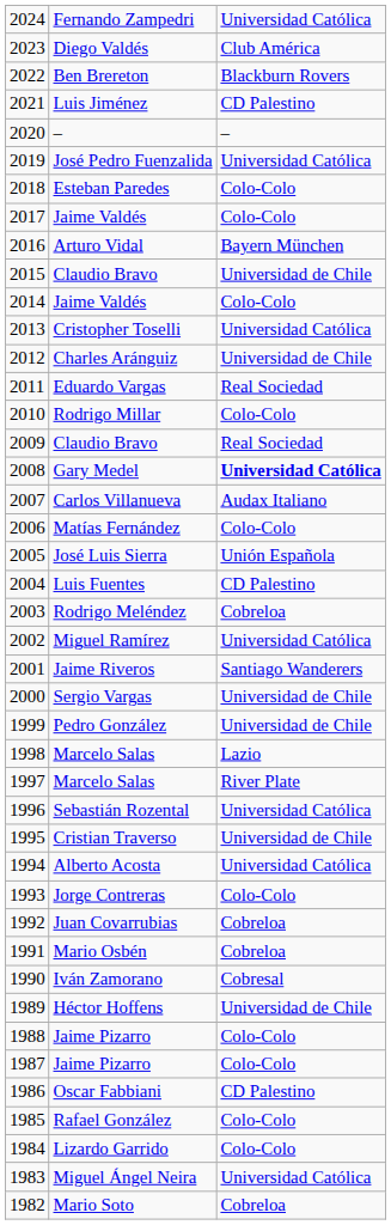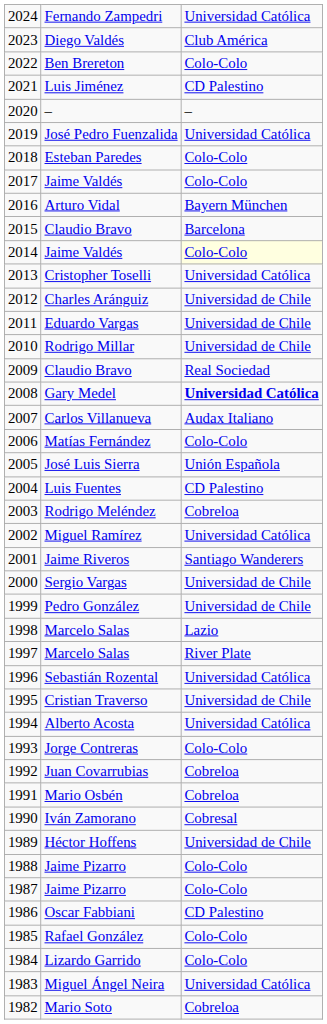Ben Brereton | column 3: Blackburn Rovers -> Colo-Colo
2015 / Claudio Bravo | column 3: Universidad de Chile -> Barcelona
2014 / Jaime Valdés | column 3: no background -> lightyellow background
Eduardo Vargas | column 3: Real Sociedad -> Universidad de Chile
Rodrigo Millar | column 3: Colo-Colo -> Universidad de Chile
